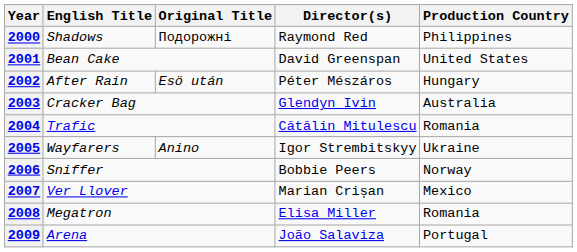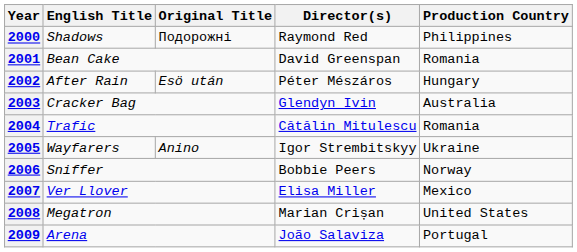2001 | Production Country: United States -> Romania
2007 | Director(s): Marian Crișan -> Elisa Miller
2008 | Director(s): Elisa Miller -> Marian Crișan
2008 | Production Country: Romania -> United States
